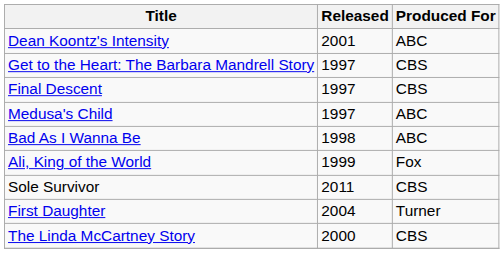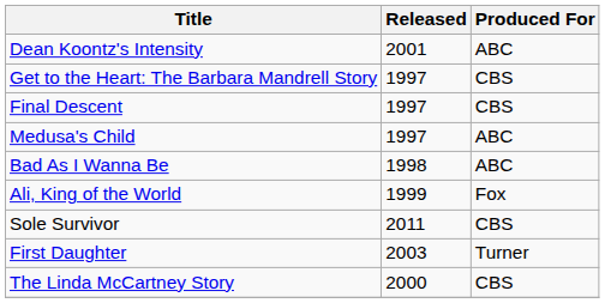First Daughter | Released: 2004 -> 2003
